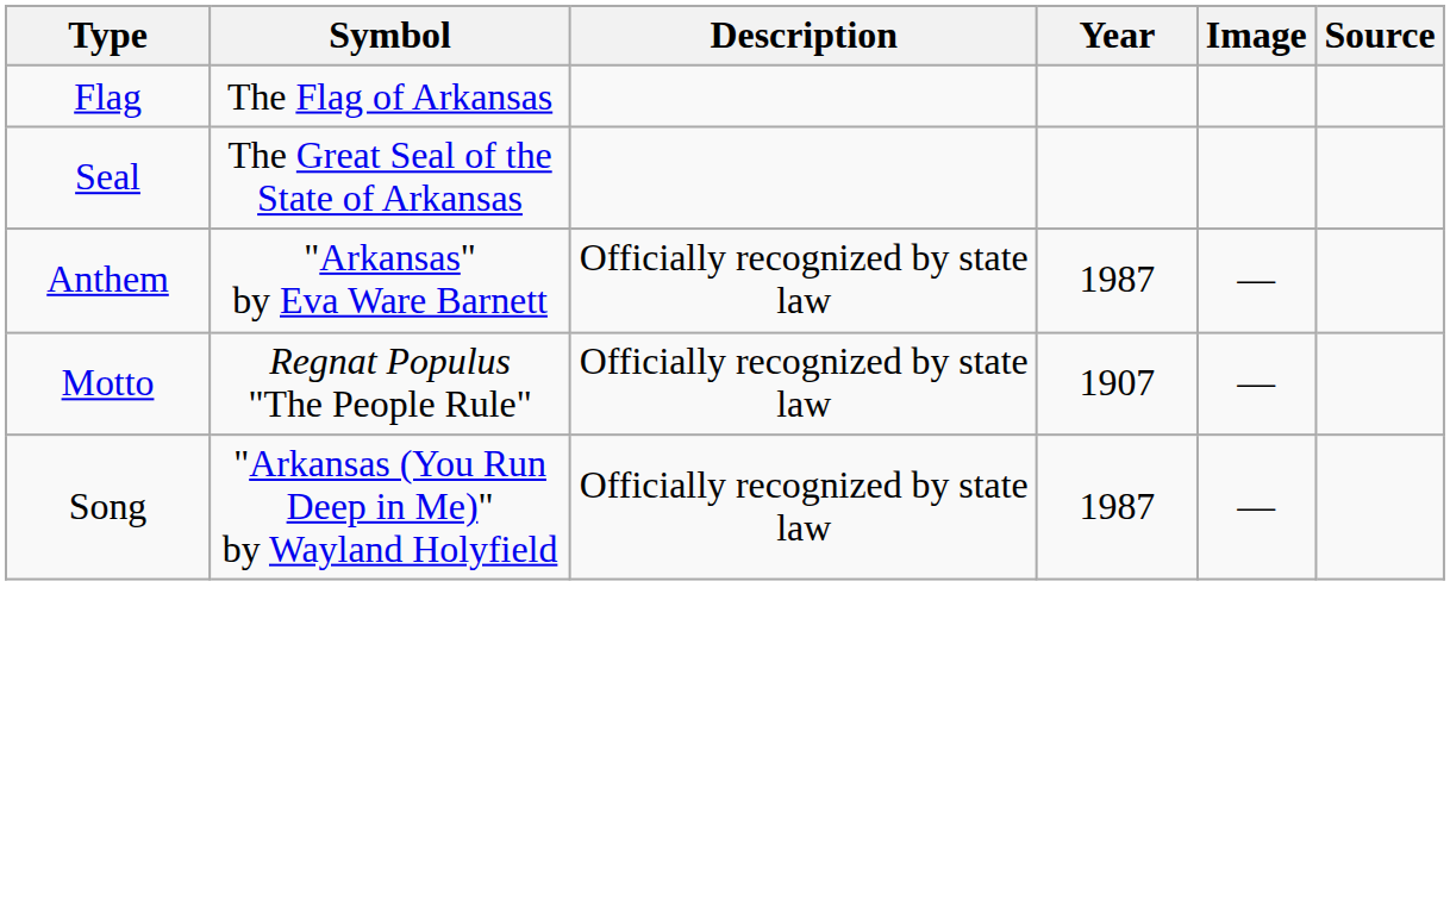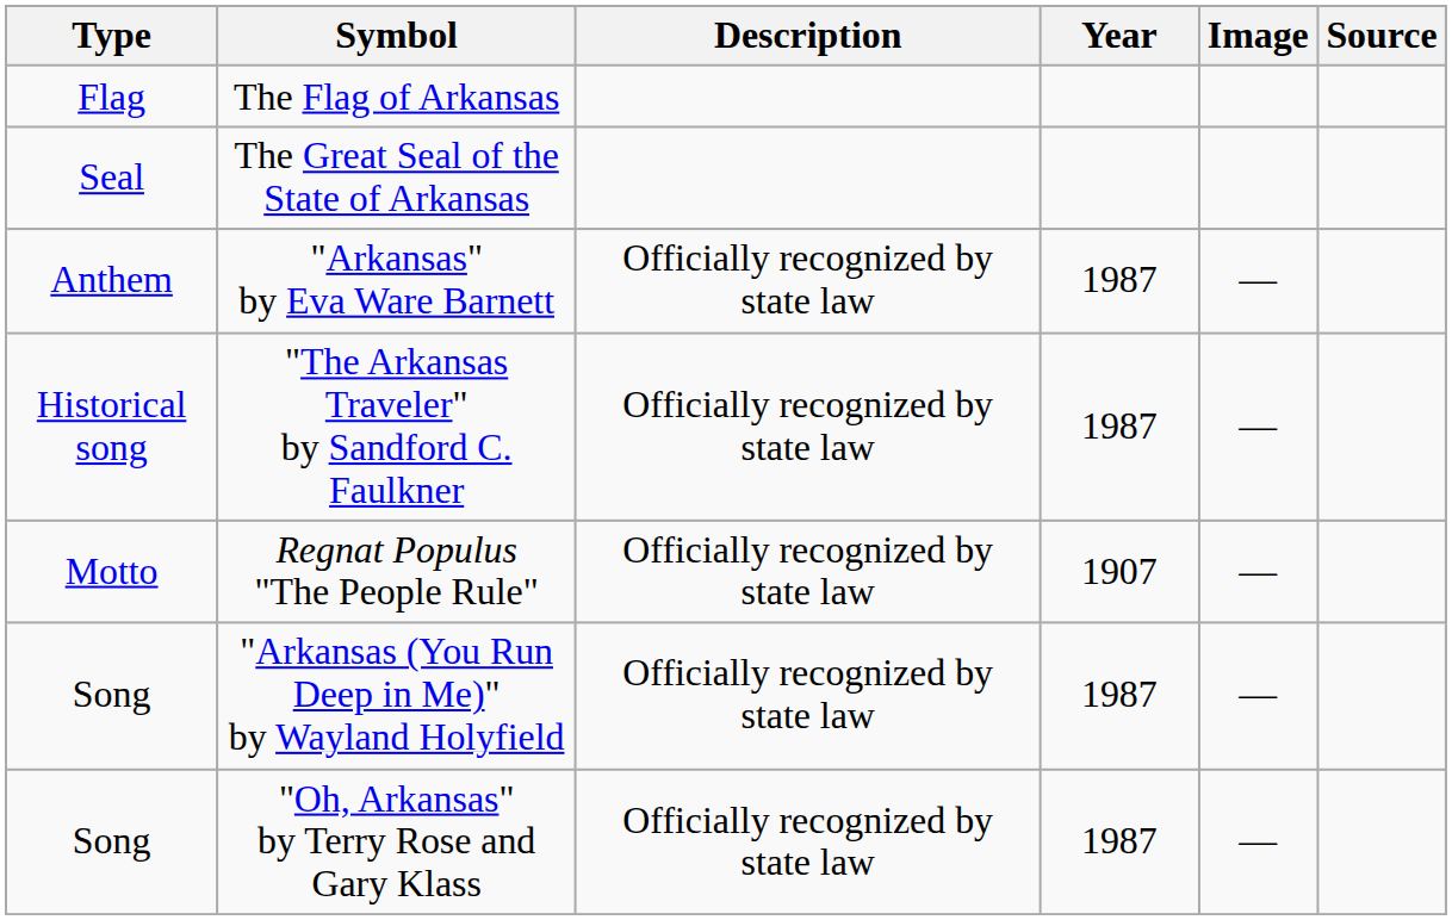+ row: Historical song | "The Arkansas Traveler" by Sandford C. Faulkner | Officially recognized by state law | 1987 | —
+ row: Song | "Oh, Arkansas" by Terry Rose and Gary Klass | Officially recognized by state law | 1987 | —
